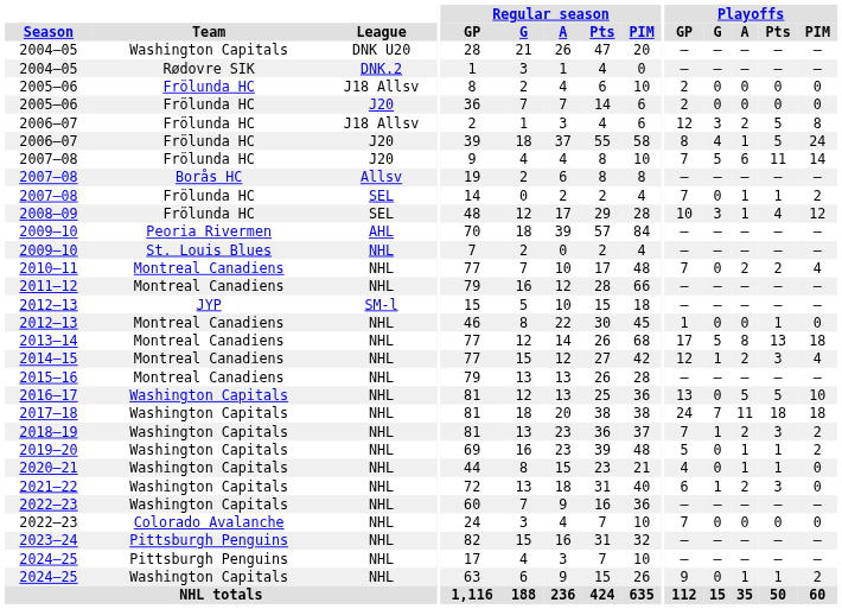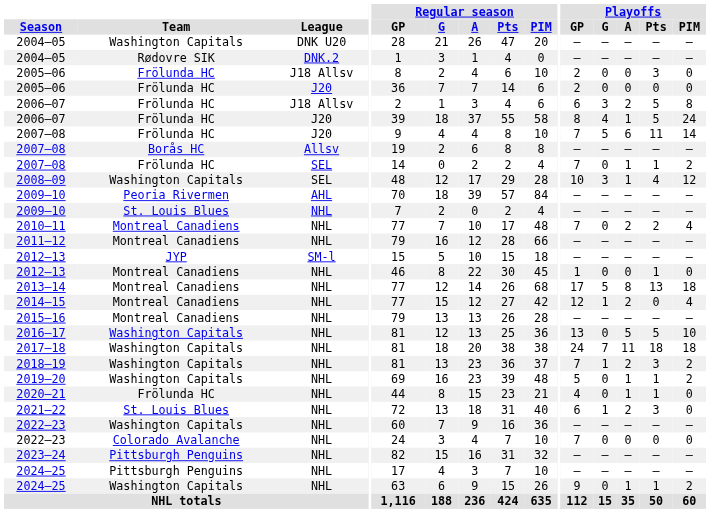2005–06 / J18 Allsv | Playoffs / Pts: 0 -> 3
2006–07 / J18 Allsv | Playoffs / GP: 12 -> 6
2008–09 | Team: Frölunda HC -> Washington Capitals
2014–15 | Playoffs / Pts: 3 -> 0
2020–21 | Team: Washington Capitals -> Frölunda HC
2021–22 | Team: Washington Capitals -> St. Louis Blues
